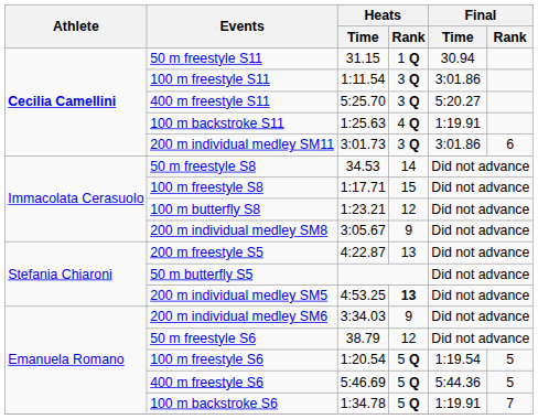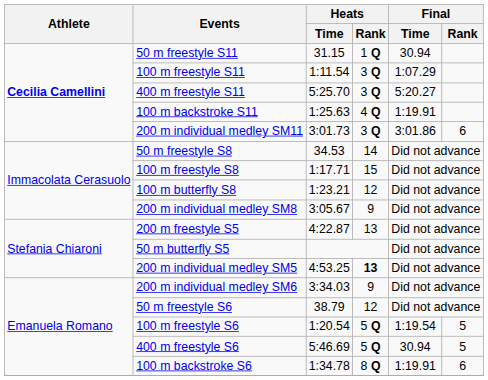100 m freestyle S11 | Final / Time: 3:01.86 -> 1:07.29
400 m freestyle S6 | Final / Time: 5:44.36 -> 30.94
100 m backstroke S6 | Heats / Rank: 5 Q -> 8 Q
100 m backstroke S6 | Final / Rank: 7 -> 6
